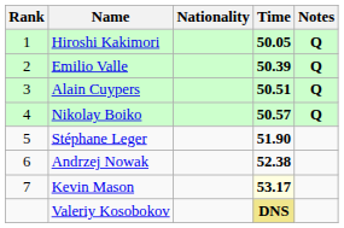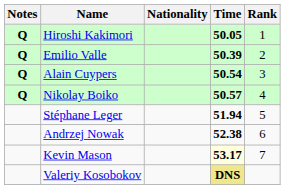columns swapped: Rank <-> Notes
Alain Cuypers | Time: 50.51 -> 50.54
Stéphane Leger | Time: 51.90 -> 51.94
